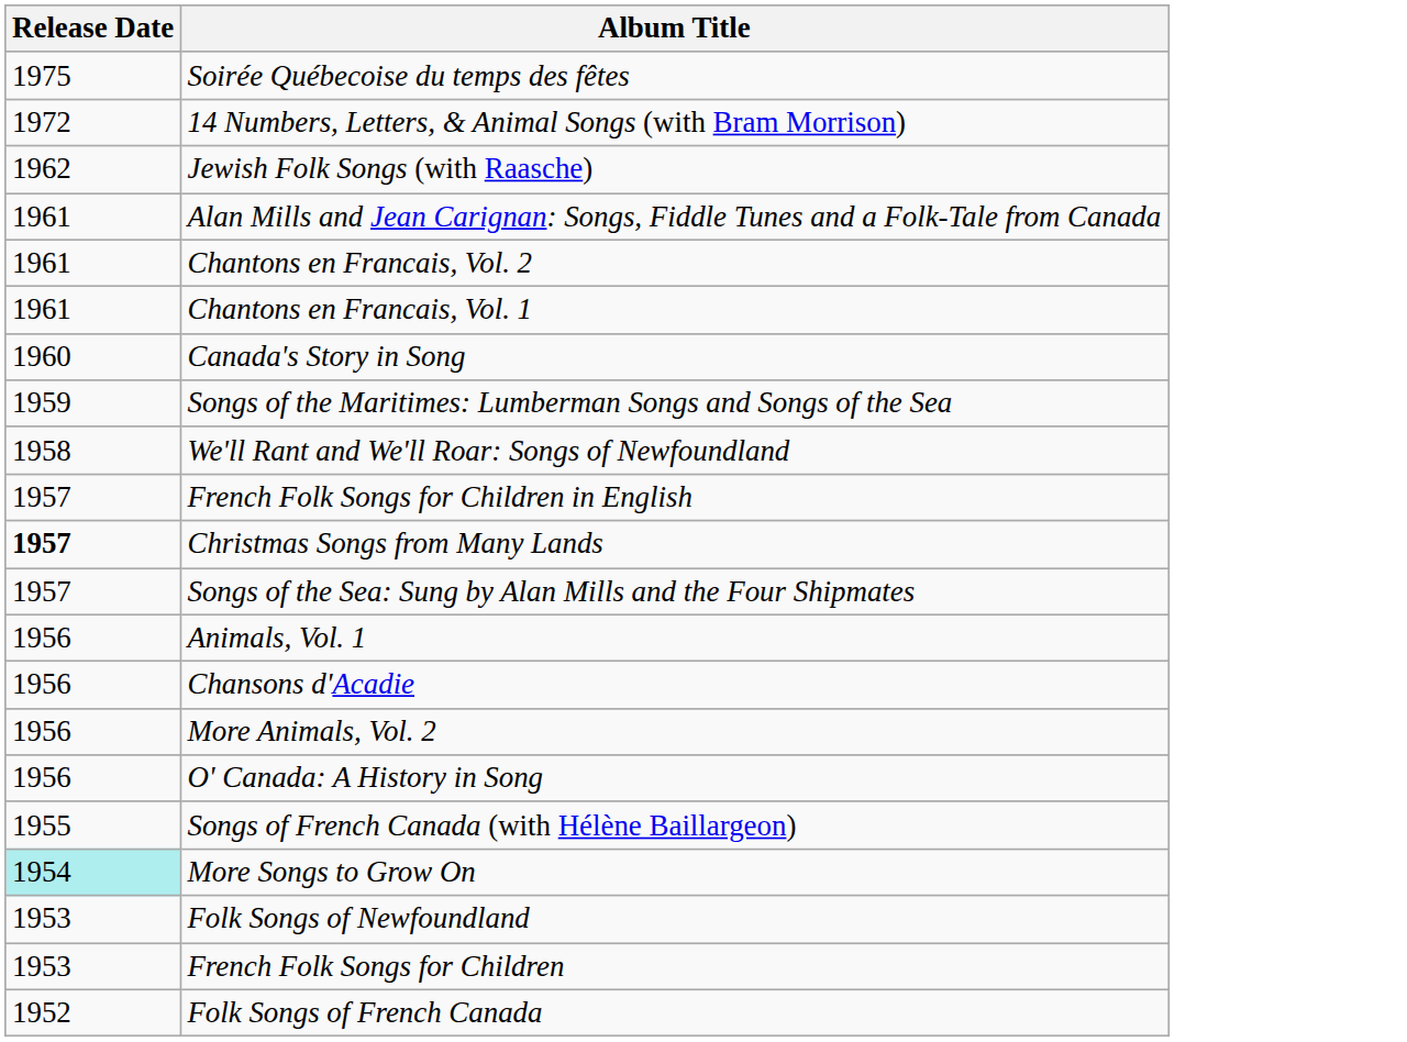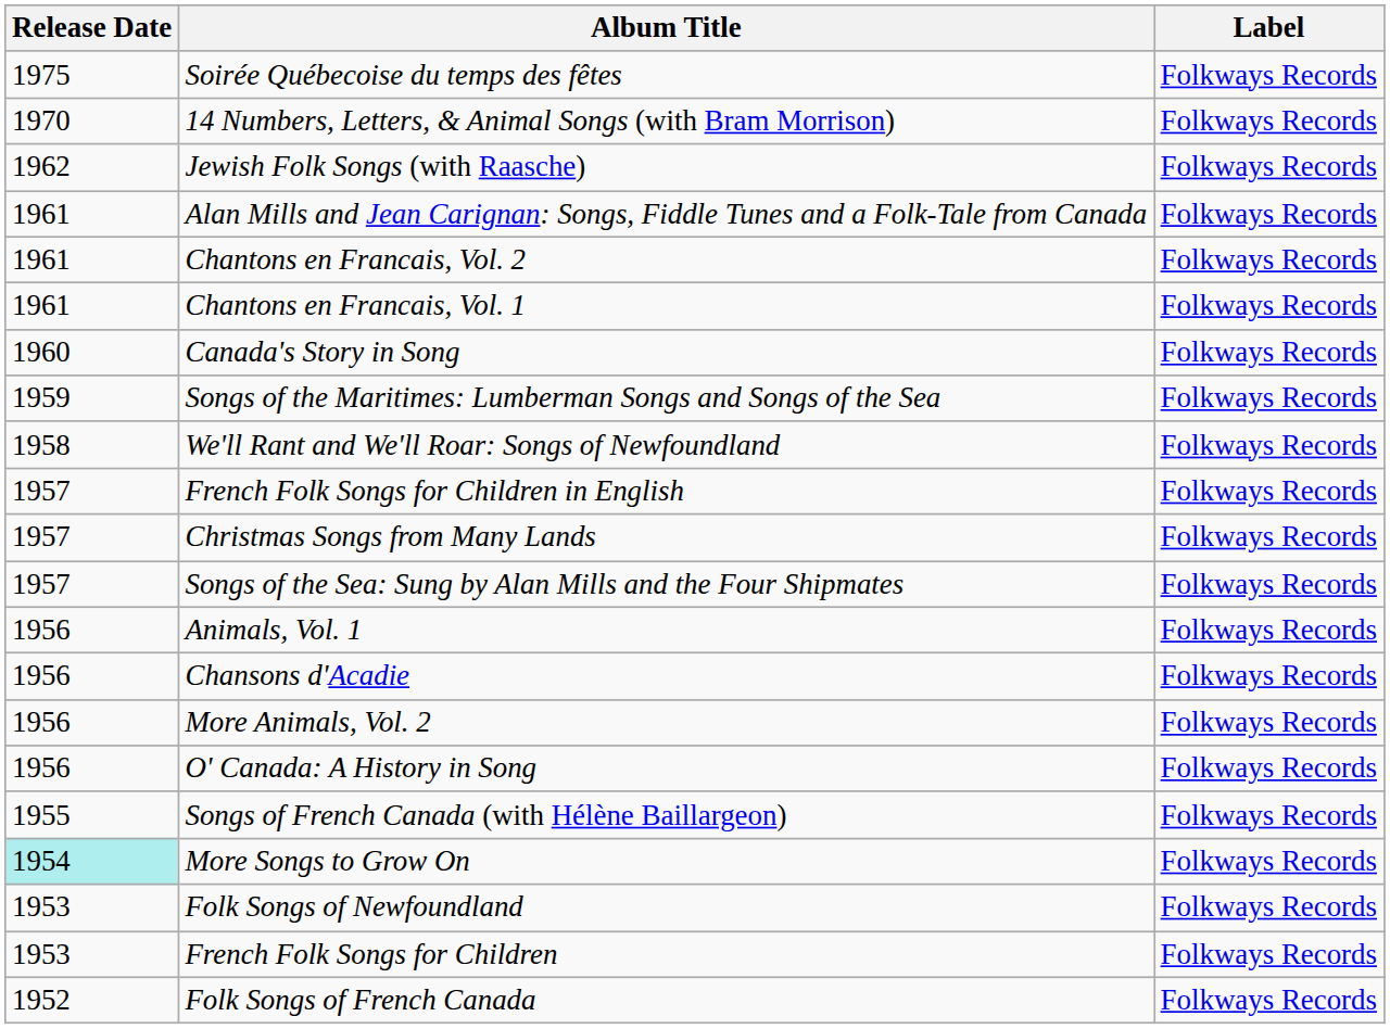+ column: Label | Folkways Records | Folkways Records | Folkways Records | Folkways Records | Folkways Records | Folkways Records | Folkways Records | Folkways Records | Folkways Records | Folkways Records | Folkways Records | Folkways Records | Folkways Records | Folkways Records | Folkways Records | Folkways Records | Folkways Records | Folkways Records | Folkways Records | Folkways Records | Folkways Records
14 Numbers, Letters, & Animal Songs (with Bram Morrison) | Release Date: 1972 -> 1970
Christmas Songs from Many Lands | Release Date: bold -> normal
